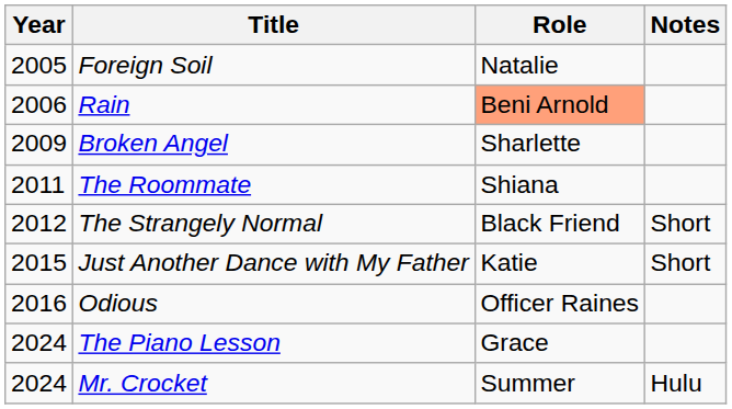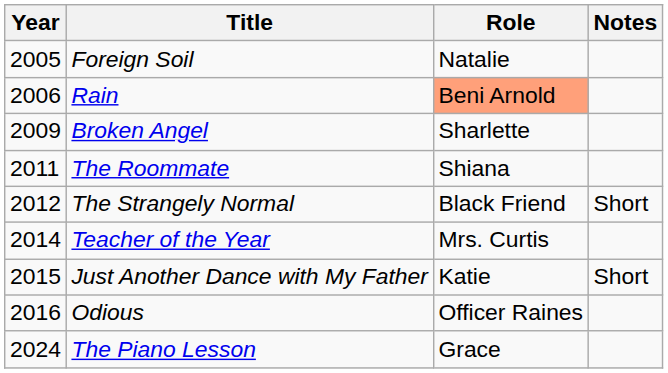+ row: 2014 | Teacher of the Year | Mrs. Curtis
- row: 2024 | Mr. Crocket | Summer | Hulu
